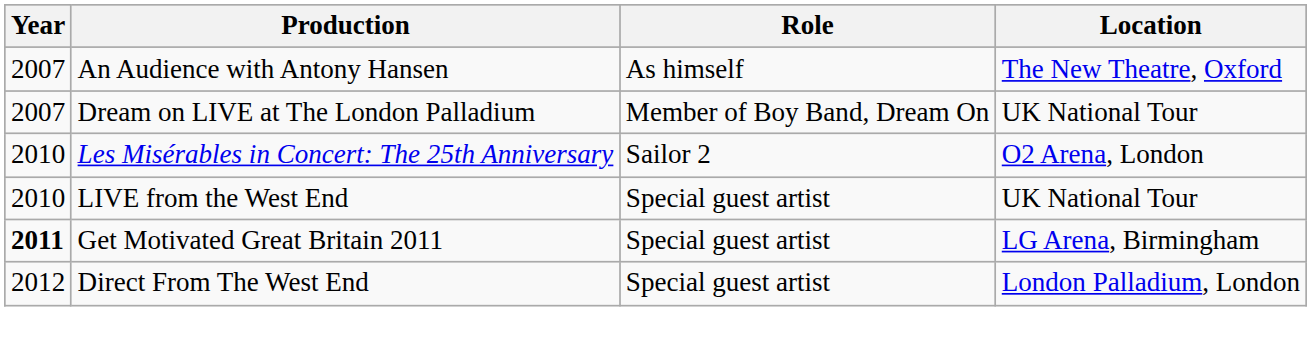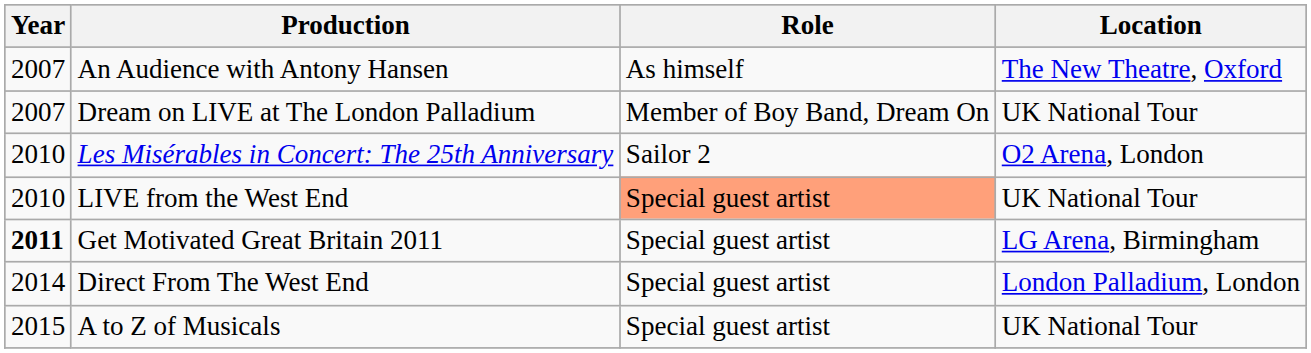LIVE from the West End | Role: no background -> lightsalmon background
Direct From The West End | Year: 2012 -> 2014
+ row: 2015 | A to Z of Musicals | Special guest artist | UK National Tour
